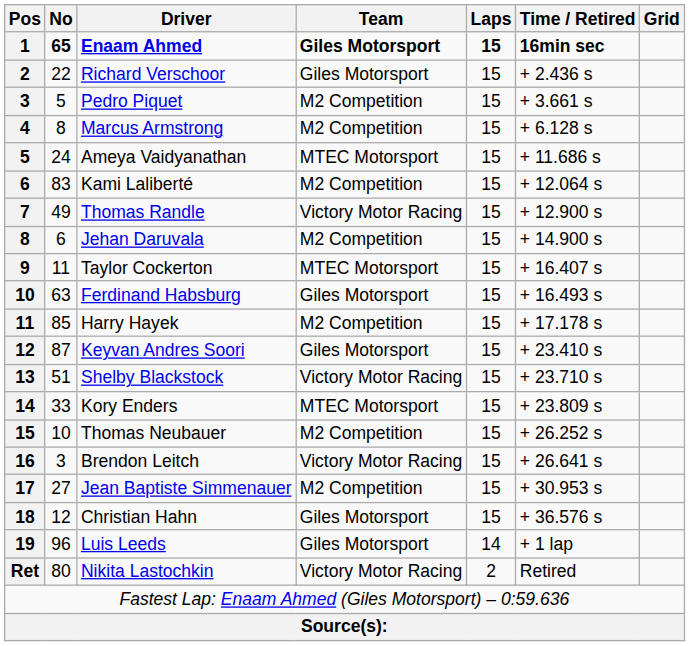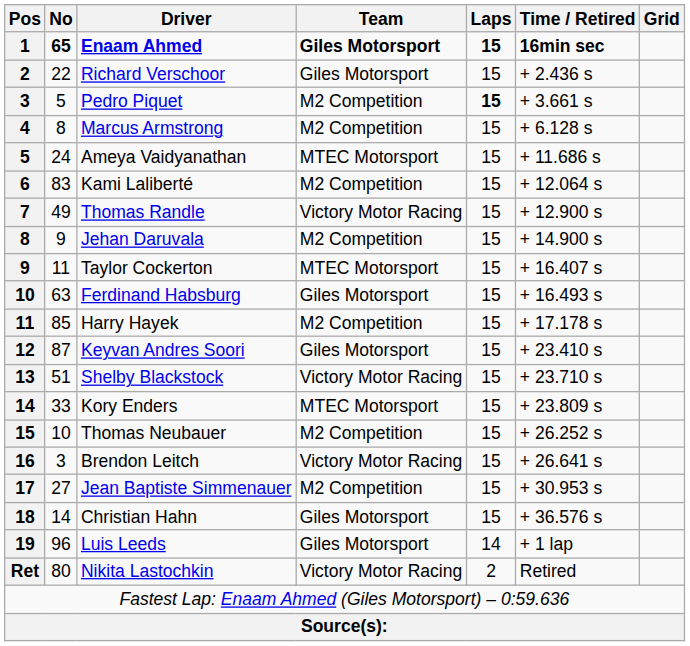Pedro Piquet | Laps: normal -> bold
Jehan Daruvala | No: 6 -> 9
Christian Hahn | No: 12 -> 14
